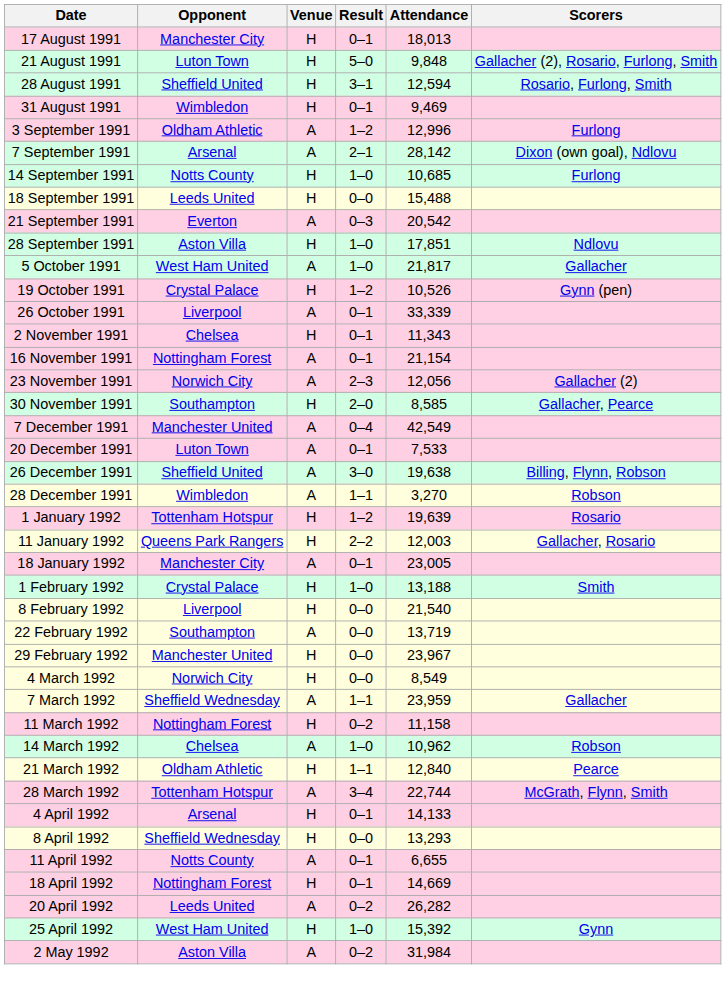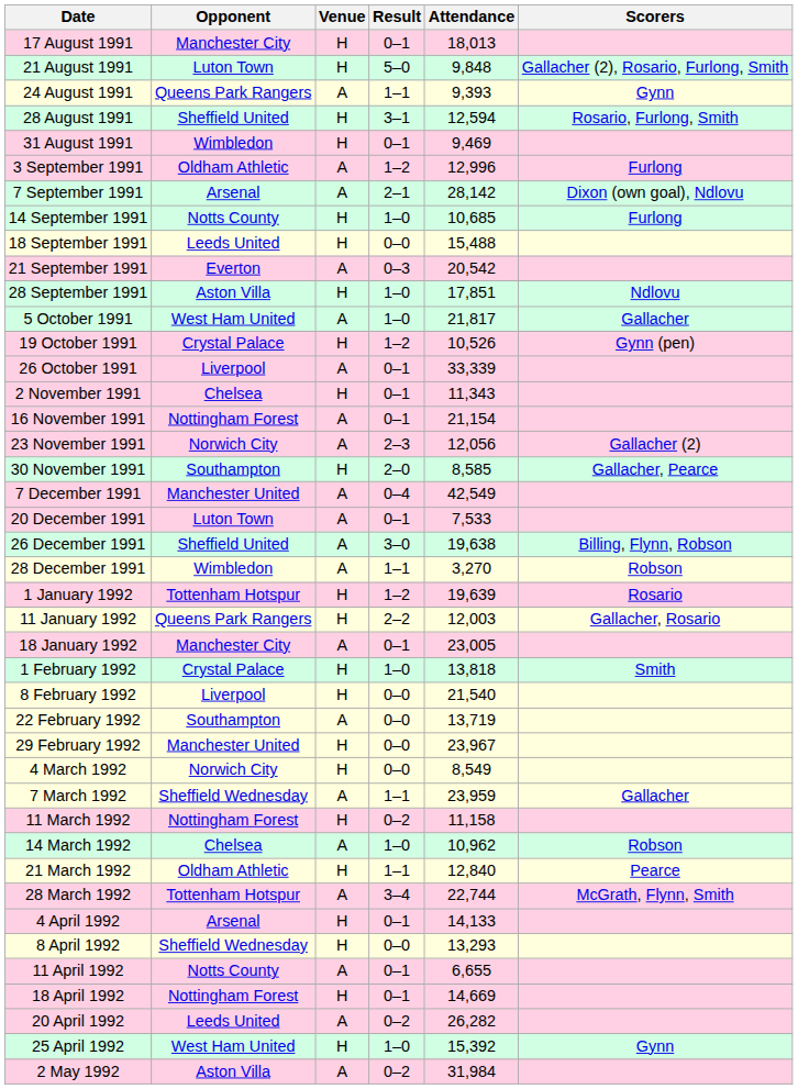+ row: 24 August 1991 | Queens Park Rangers | A | 1–1 | 9,393 | Gynn
1 February 1992 | Attendance: 13,188 -> 13,818
